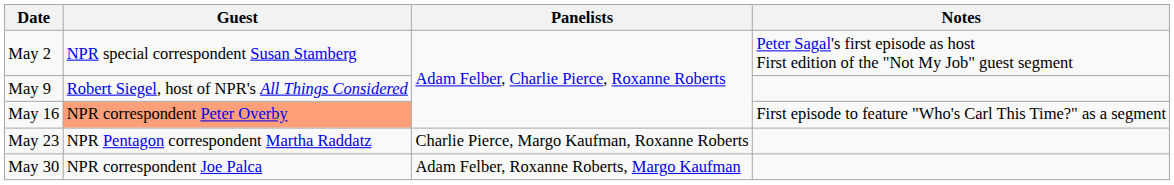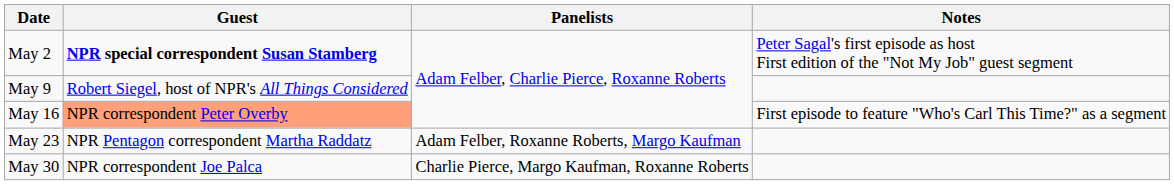May 2 | Guest: normal -> bold
May 23 | Panelists: Charlie Pierce, Margo Kaufman, Roxanne Roberts -> Adam Felber, Roxanne Roberts, Margo Kaufman
May 30 | Panelists: Adam Felber, Roxanne Roberts, Margo Kaufman -> Charlie Pierce, Margo Kaufman, Roxanne Roberts
